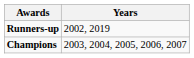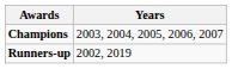rows swapped: Champions <-> Runners-up
